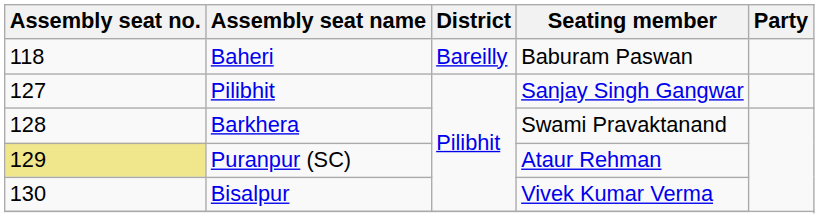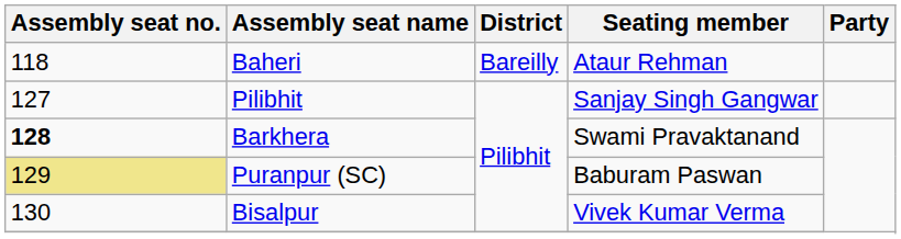Baheri | Seating member: Baburam Paswan -> Ataur Rehman
Barkhera | Assembly seat no.: normal -> bold
Puranpur (SC) | Seating member: Ataur Rehman -> Baburam Paswan
